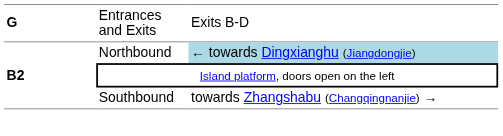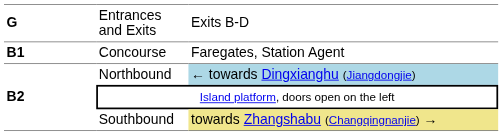+ row: B1 | Concourse | Faregates, Station Agent
Southbound | column 3: no background -> khaki background
